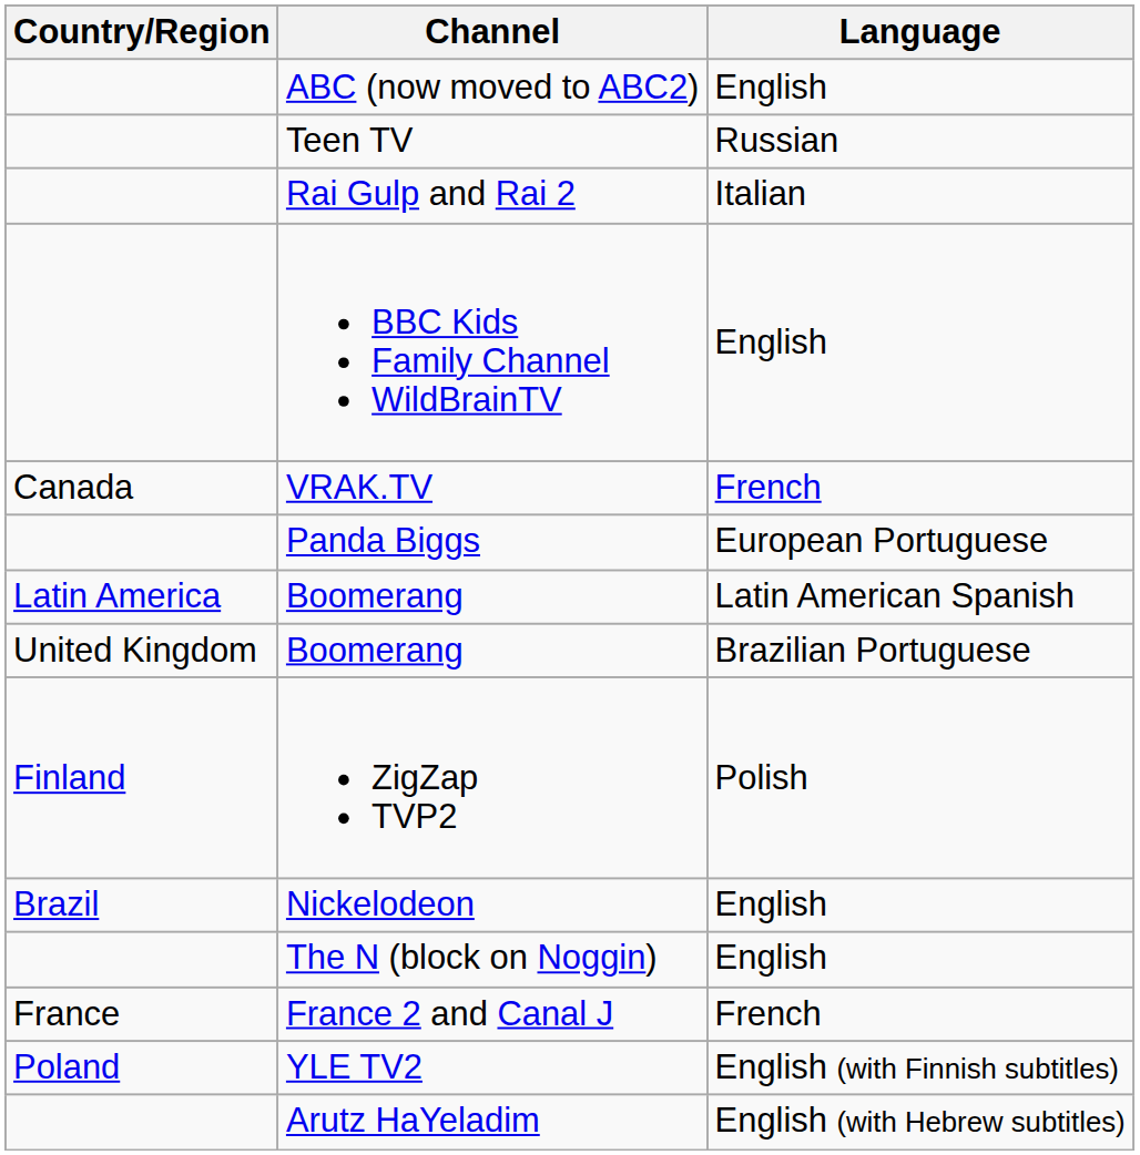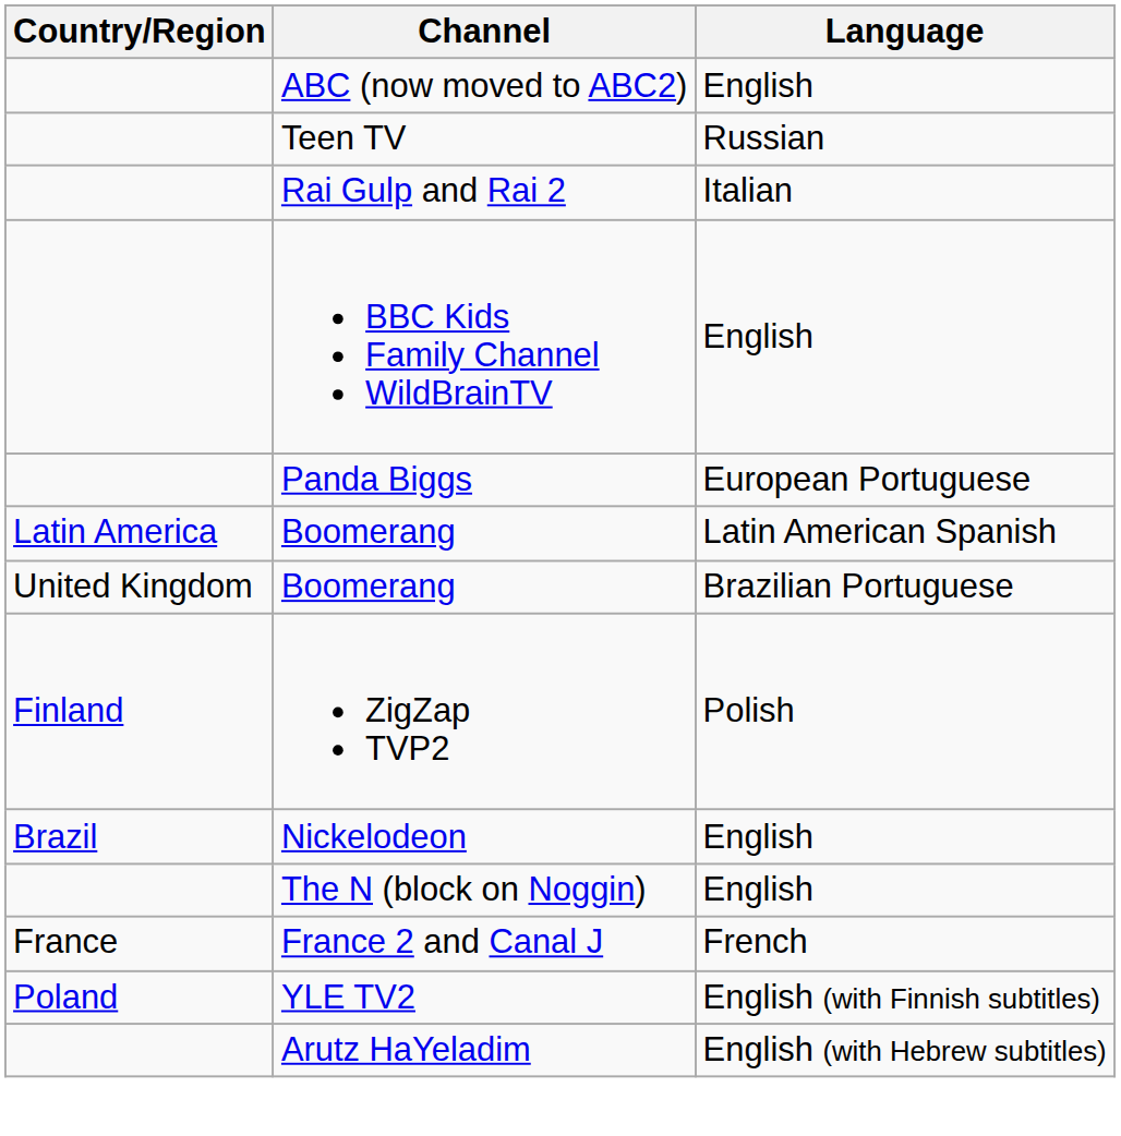- row: Canada | VRAK.TV | French
